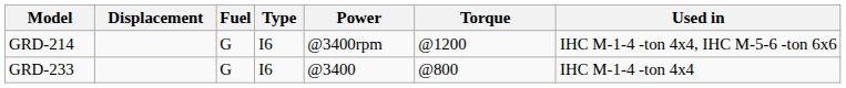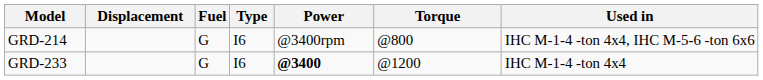GRD-214 | Torque: @1200 -> @800
GRD-233 | Power: normal -> bold
GRD-233 | Torque: @800 -> @1200
